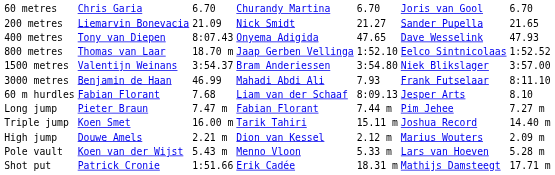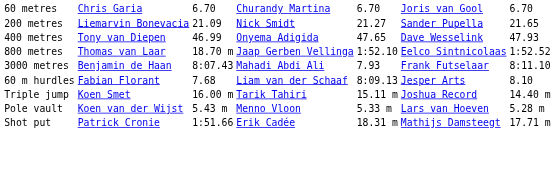400 metres | column 3: 8:07.43 -> 46.99
- row: 1500 metres | Valentijn Weinans | 3:54.37 | Bram Anderiessen | 3:54.80 | Niek Blikslager | 3:57.00
3000 metres | column 3: 46.99 -> 8:07.43
- row: Long jump | Pieter Braun | 7.47 m | Fabian Florant | 7.44 m | Pim Jehee | 7.27 m
- row: High jump | Douwe Amels | 2.21 m | Dion van Kessel | 2.12 m | Marius Wouters | 2.09 m
